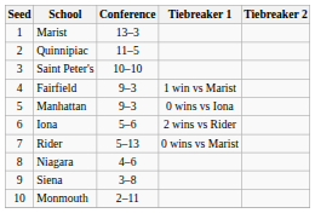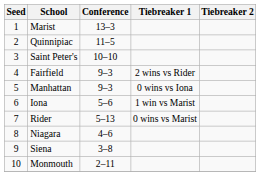Fairfield | Tiebreaker 1: 1 win vs Marist -> 2 wins vs Rider
Iona | Tiebreaker 1: 2 wins vs Rider -> 1 win vs Marist
